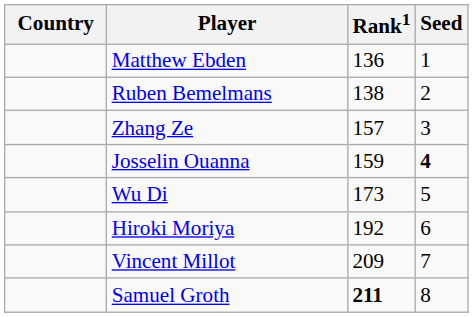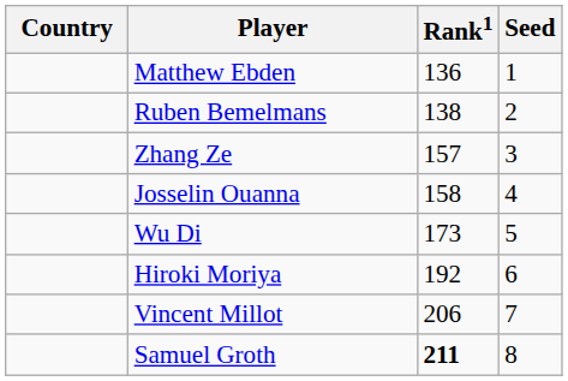Josselin Ouanna | Rank1: 159 -> 158
Josselin Ouanna | Seed: bold -> normal
Vincent Millot | Rank1: 209 -> 206
